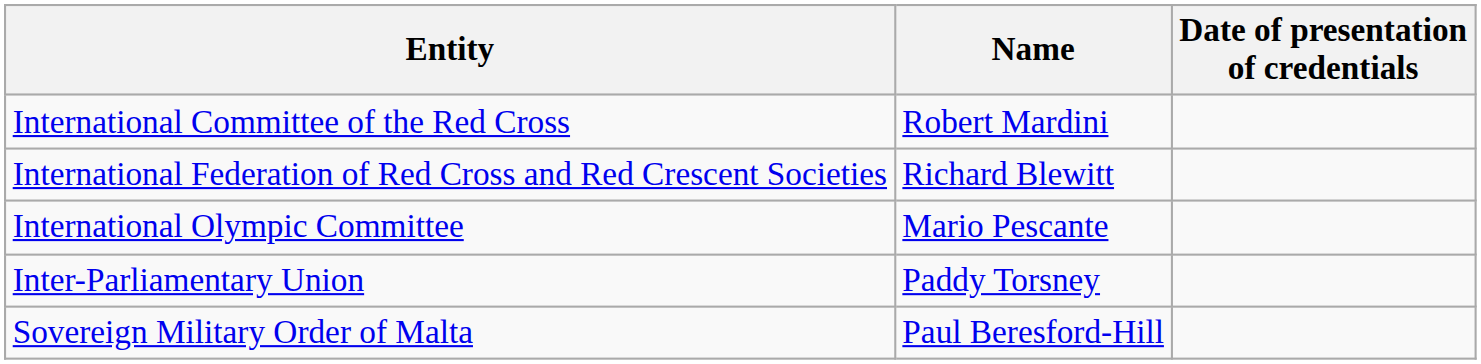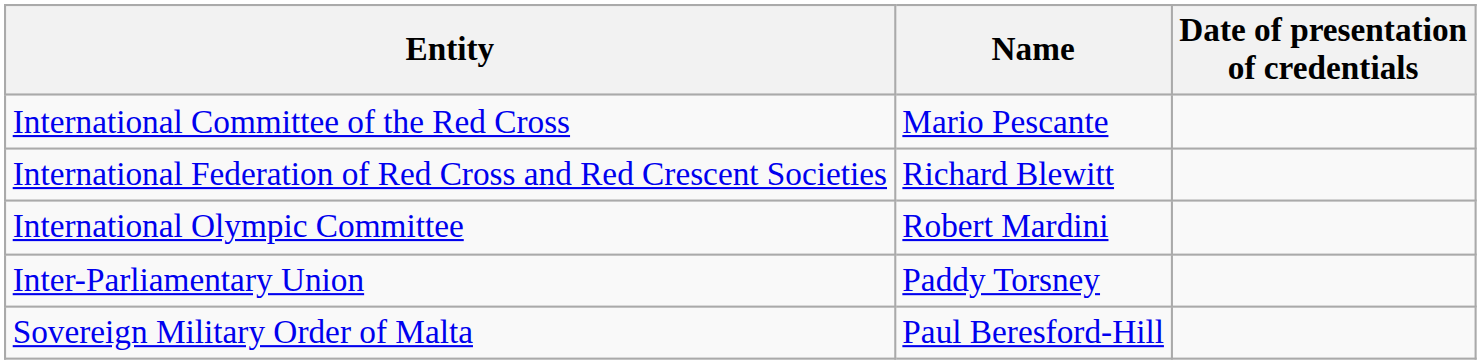International Committee of the Red Cross | Name: Robert Mardini -> Mario Pescante
International Olympic Committee | Name: Mario Pescante -> Robert Mardini
